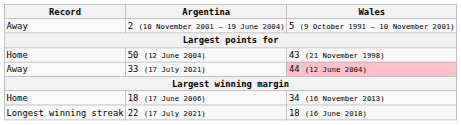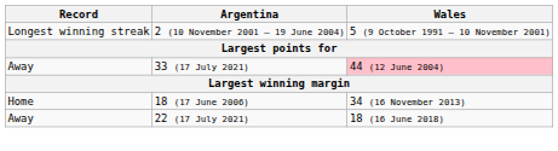2 (10 November 2001 – 19 June 2004) | Record: Away -> Longest winning streak
- row: Home | 50 (12 June 2004) | 43 (21 November 1998)
22 (17 July 2021) | Record: Longest winning streak -> Away
